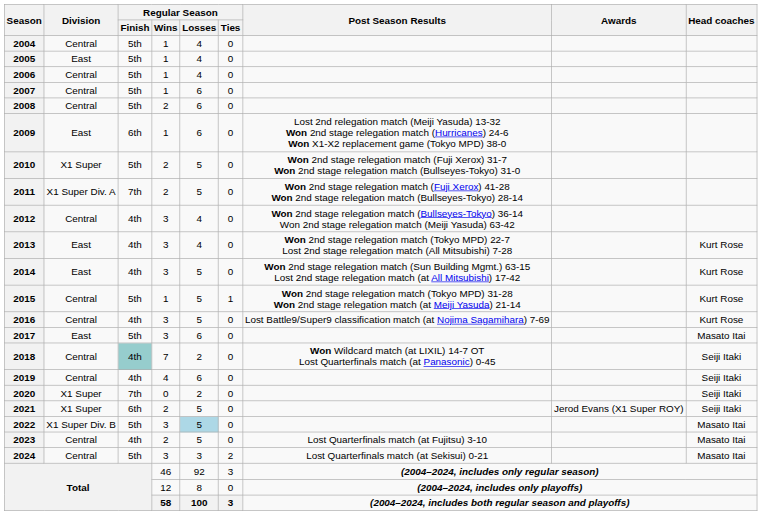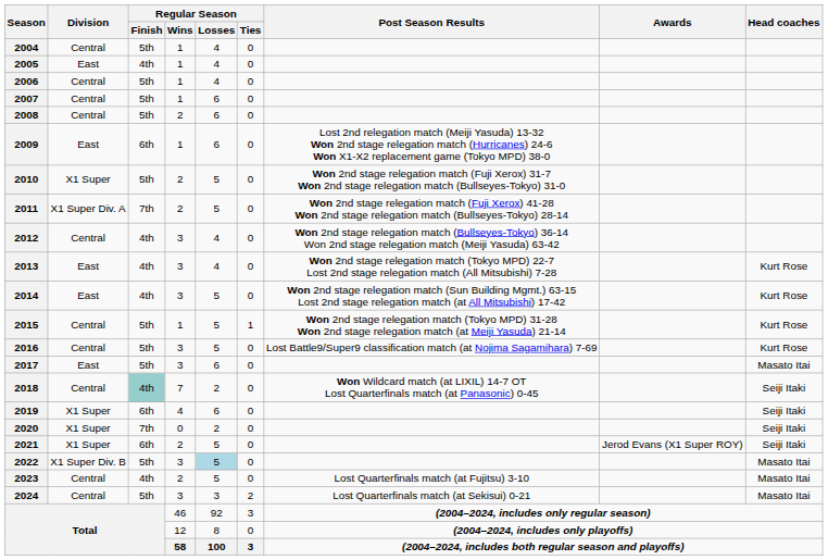2005 | Regular Season / Finish: 5th -> 4th
2016 | Regular Season / Finish: 4th -> 5th
2019 | Division: Central -> X1 Super
2019 | Regular Season / Finish: 4th -> 6th
